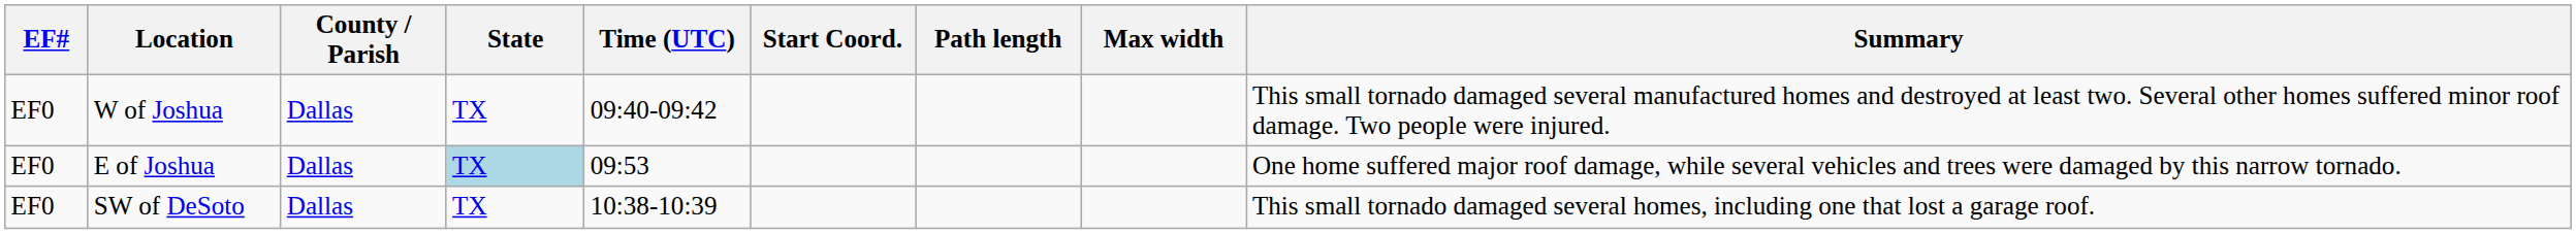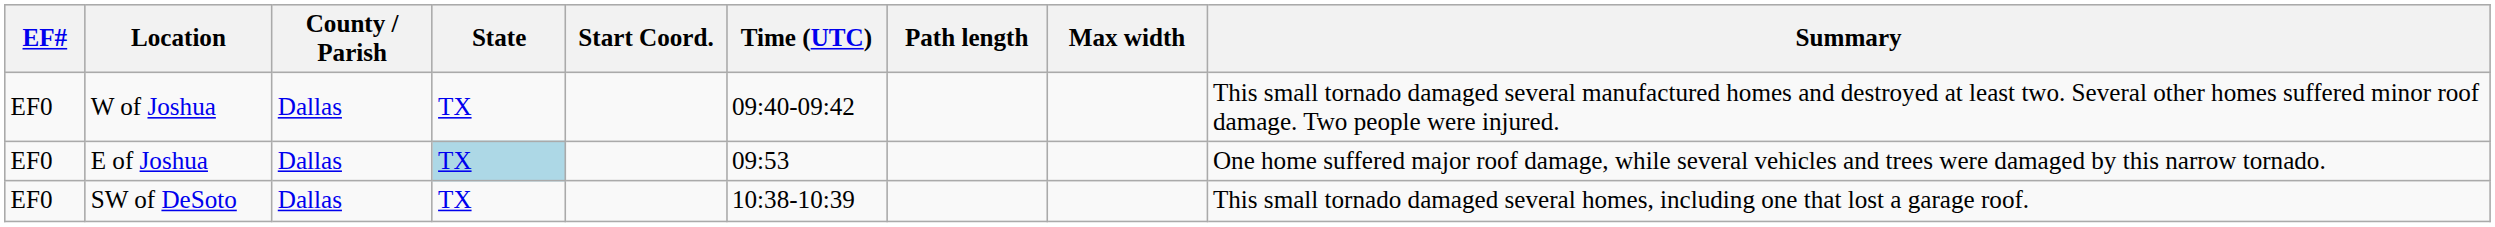columns swapped: Start Coord. <-> Time (UTC)
